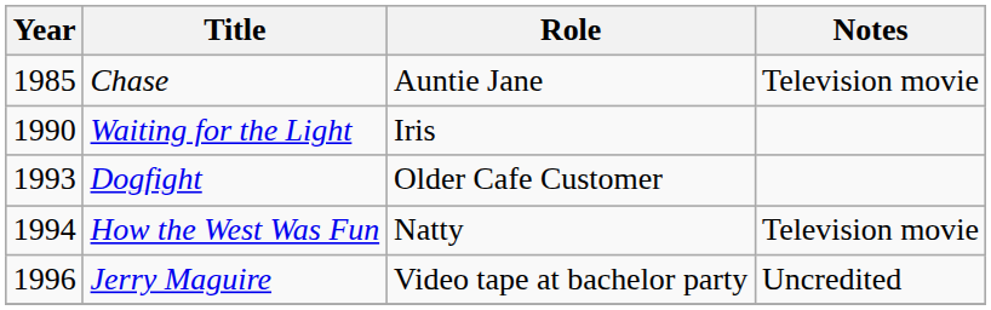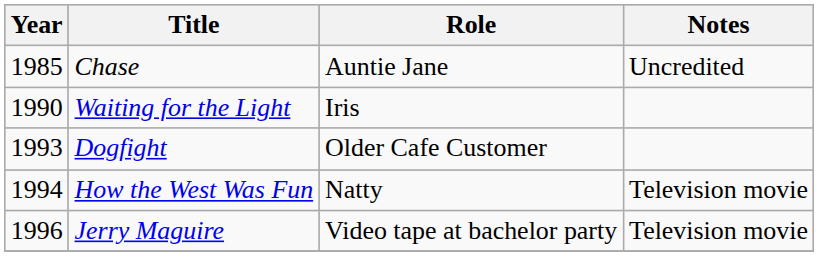Chase | Notes: Television movie -> Uncredited
Jerry Maguire | Notes: Uncredited -> Television movie
